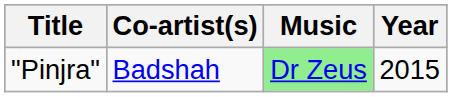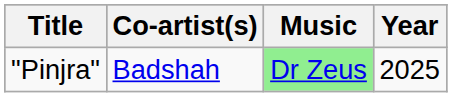"Pinjra" | Year: 2015 -> 2025
